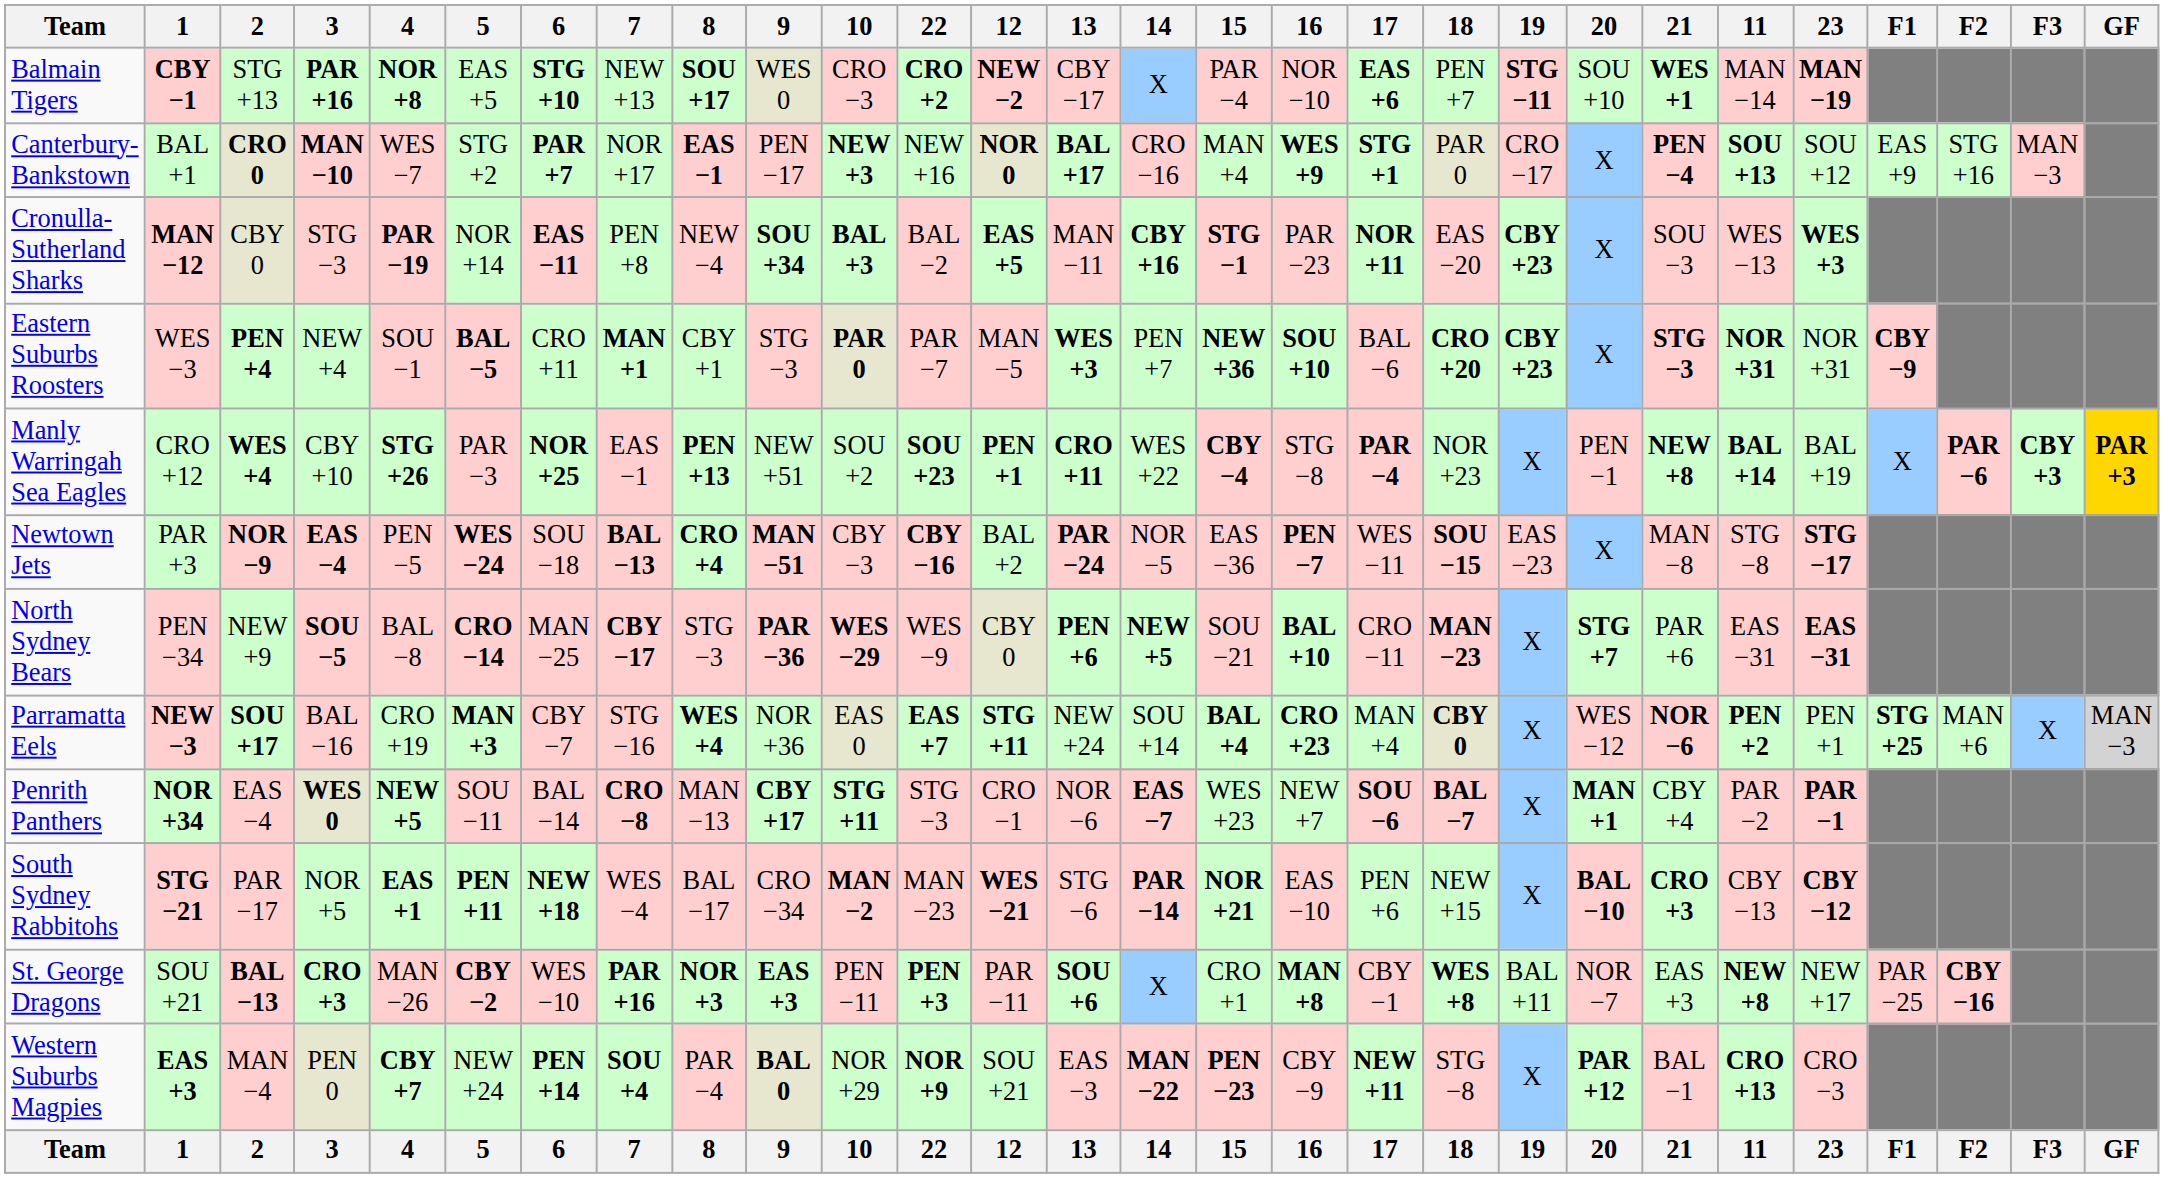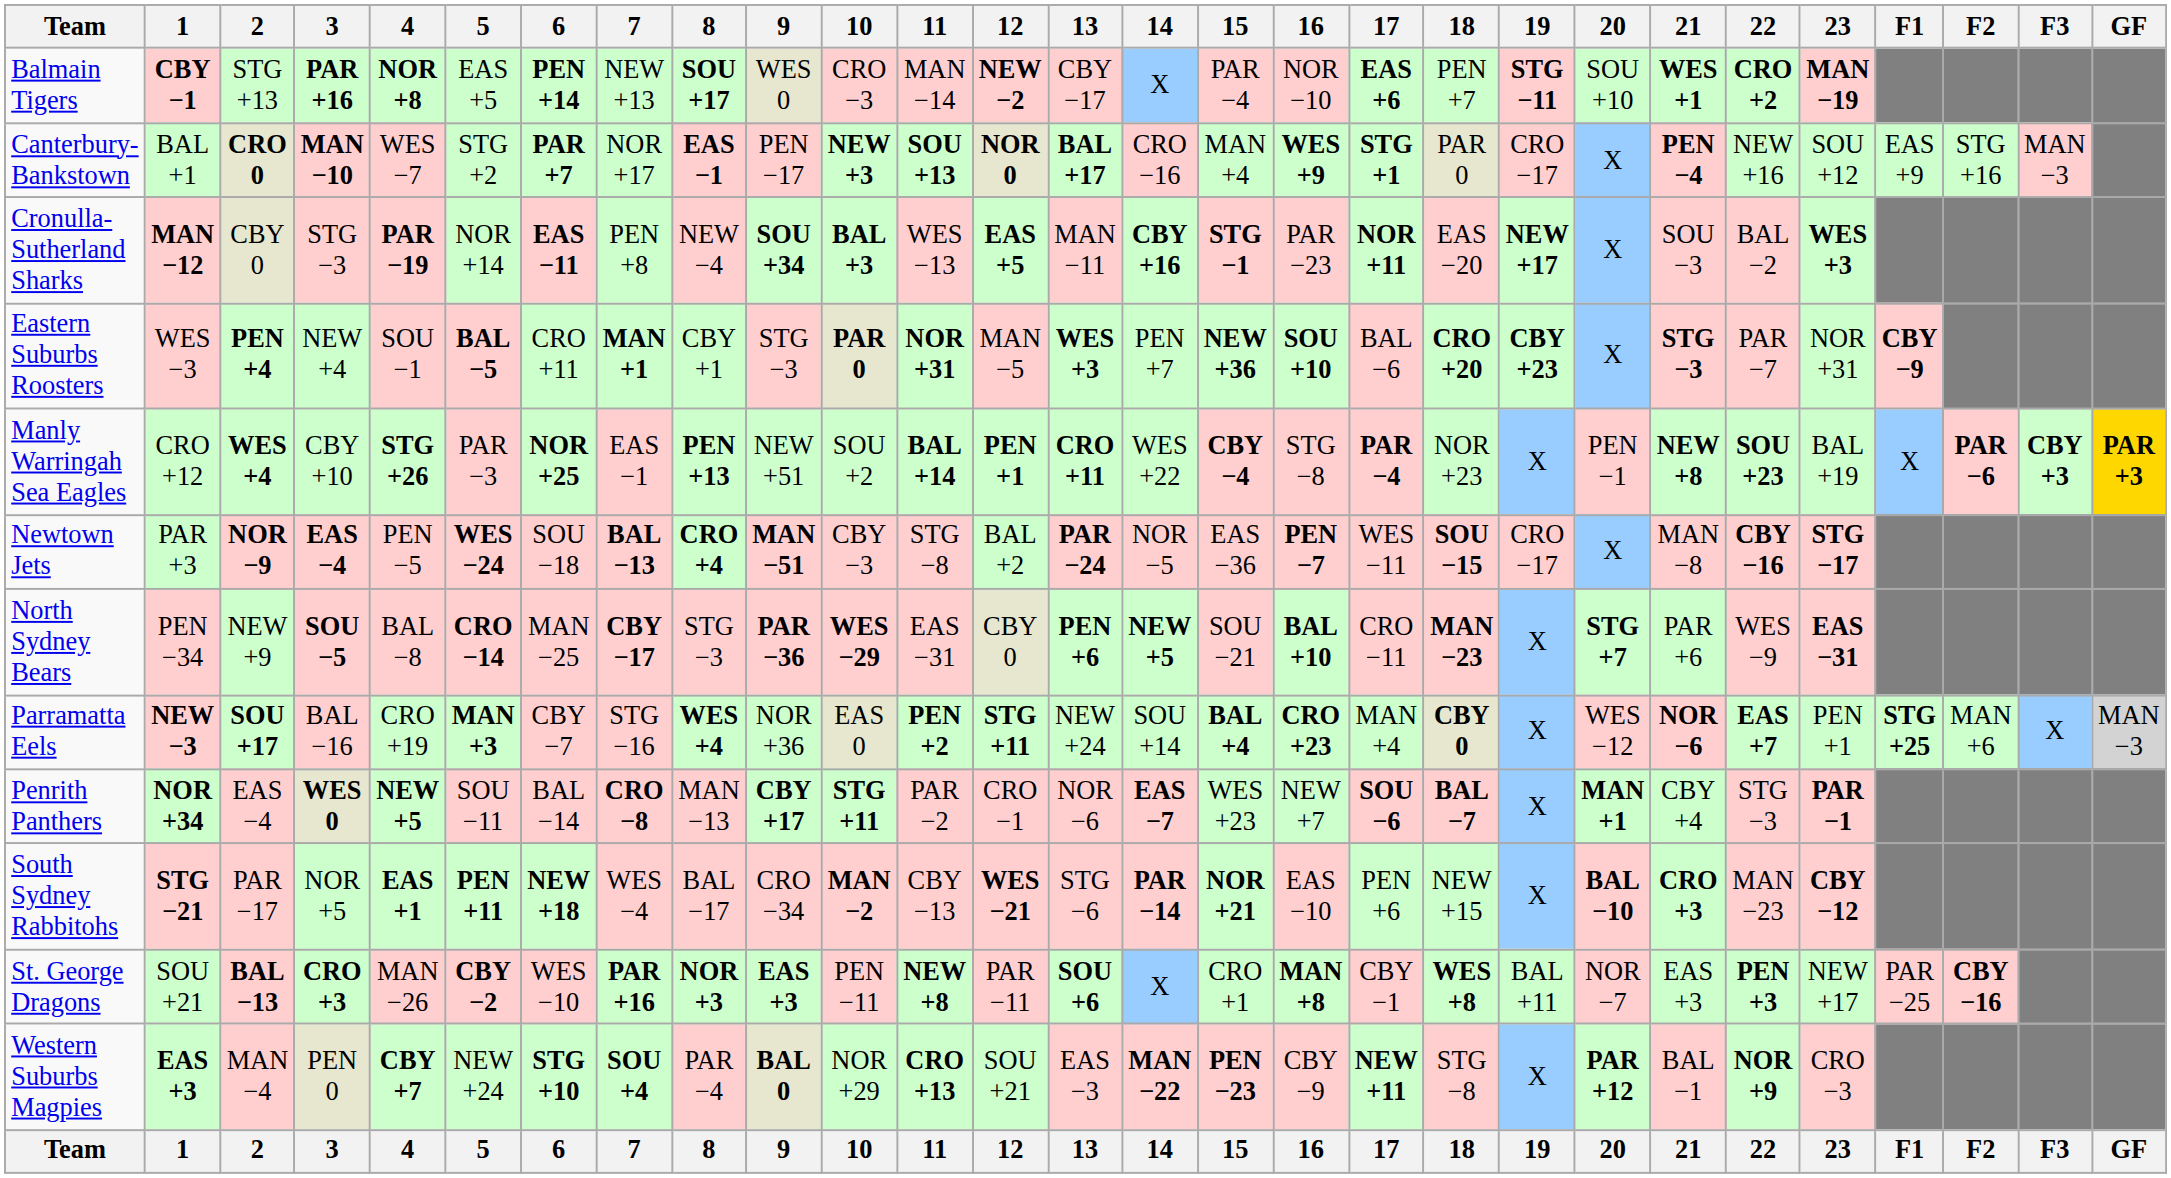columns swapped: 11 <-> 22
Balmain Tigers | 6: STG +10 -> PEN +14
Cronulla-Sutherland Sharks | 19: CBY +23 -> NEW +17
Newtown Jets | 19: EAS −23 -> CRO −17
Western Suburbs Magpies | 6: PEN +14 -> STG +10
